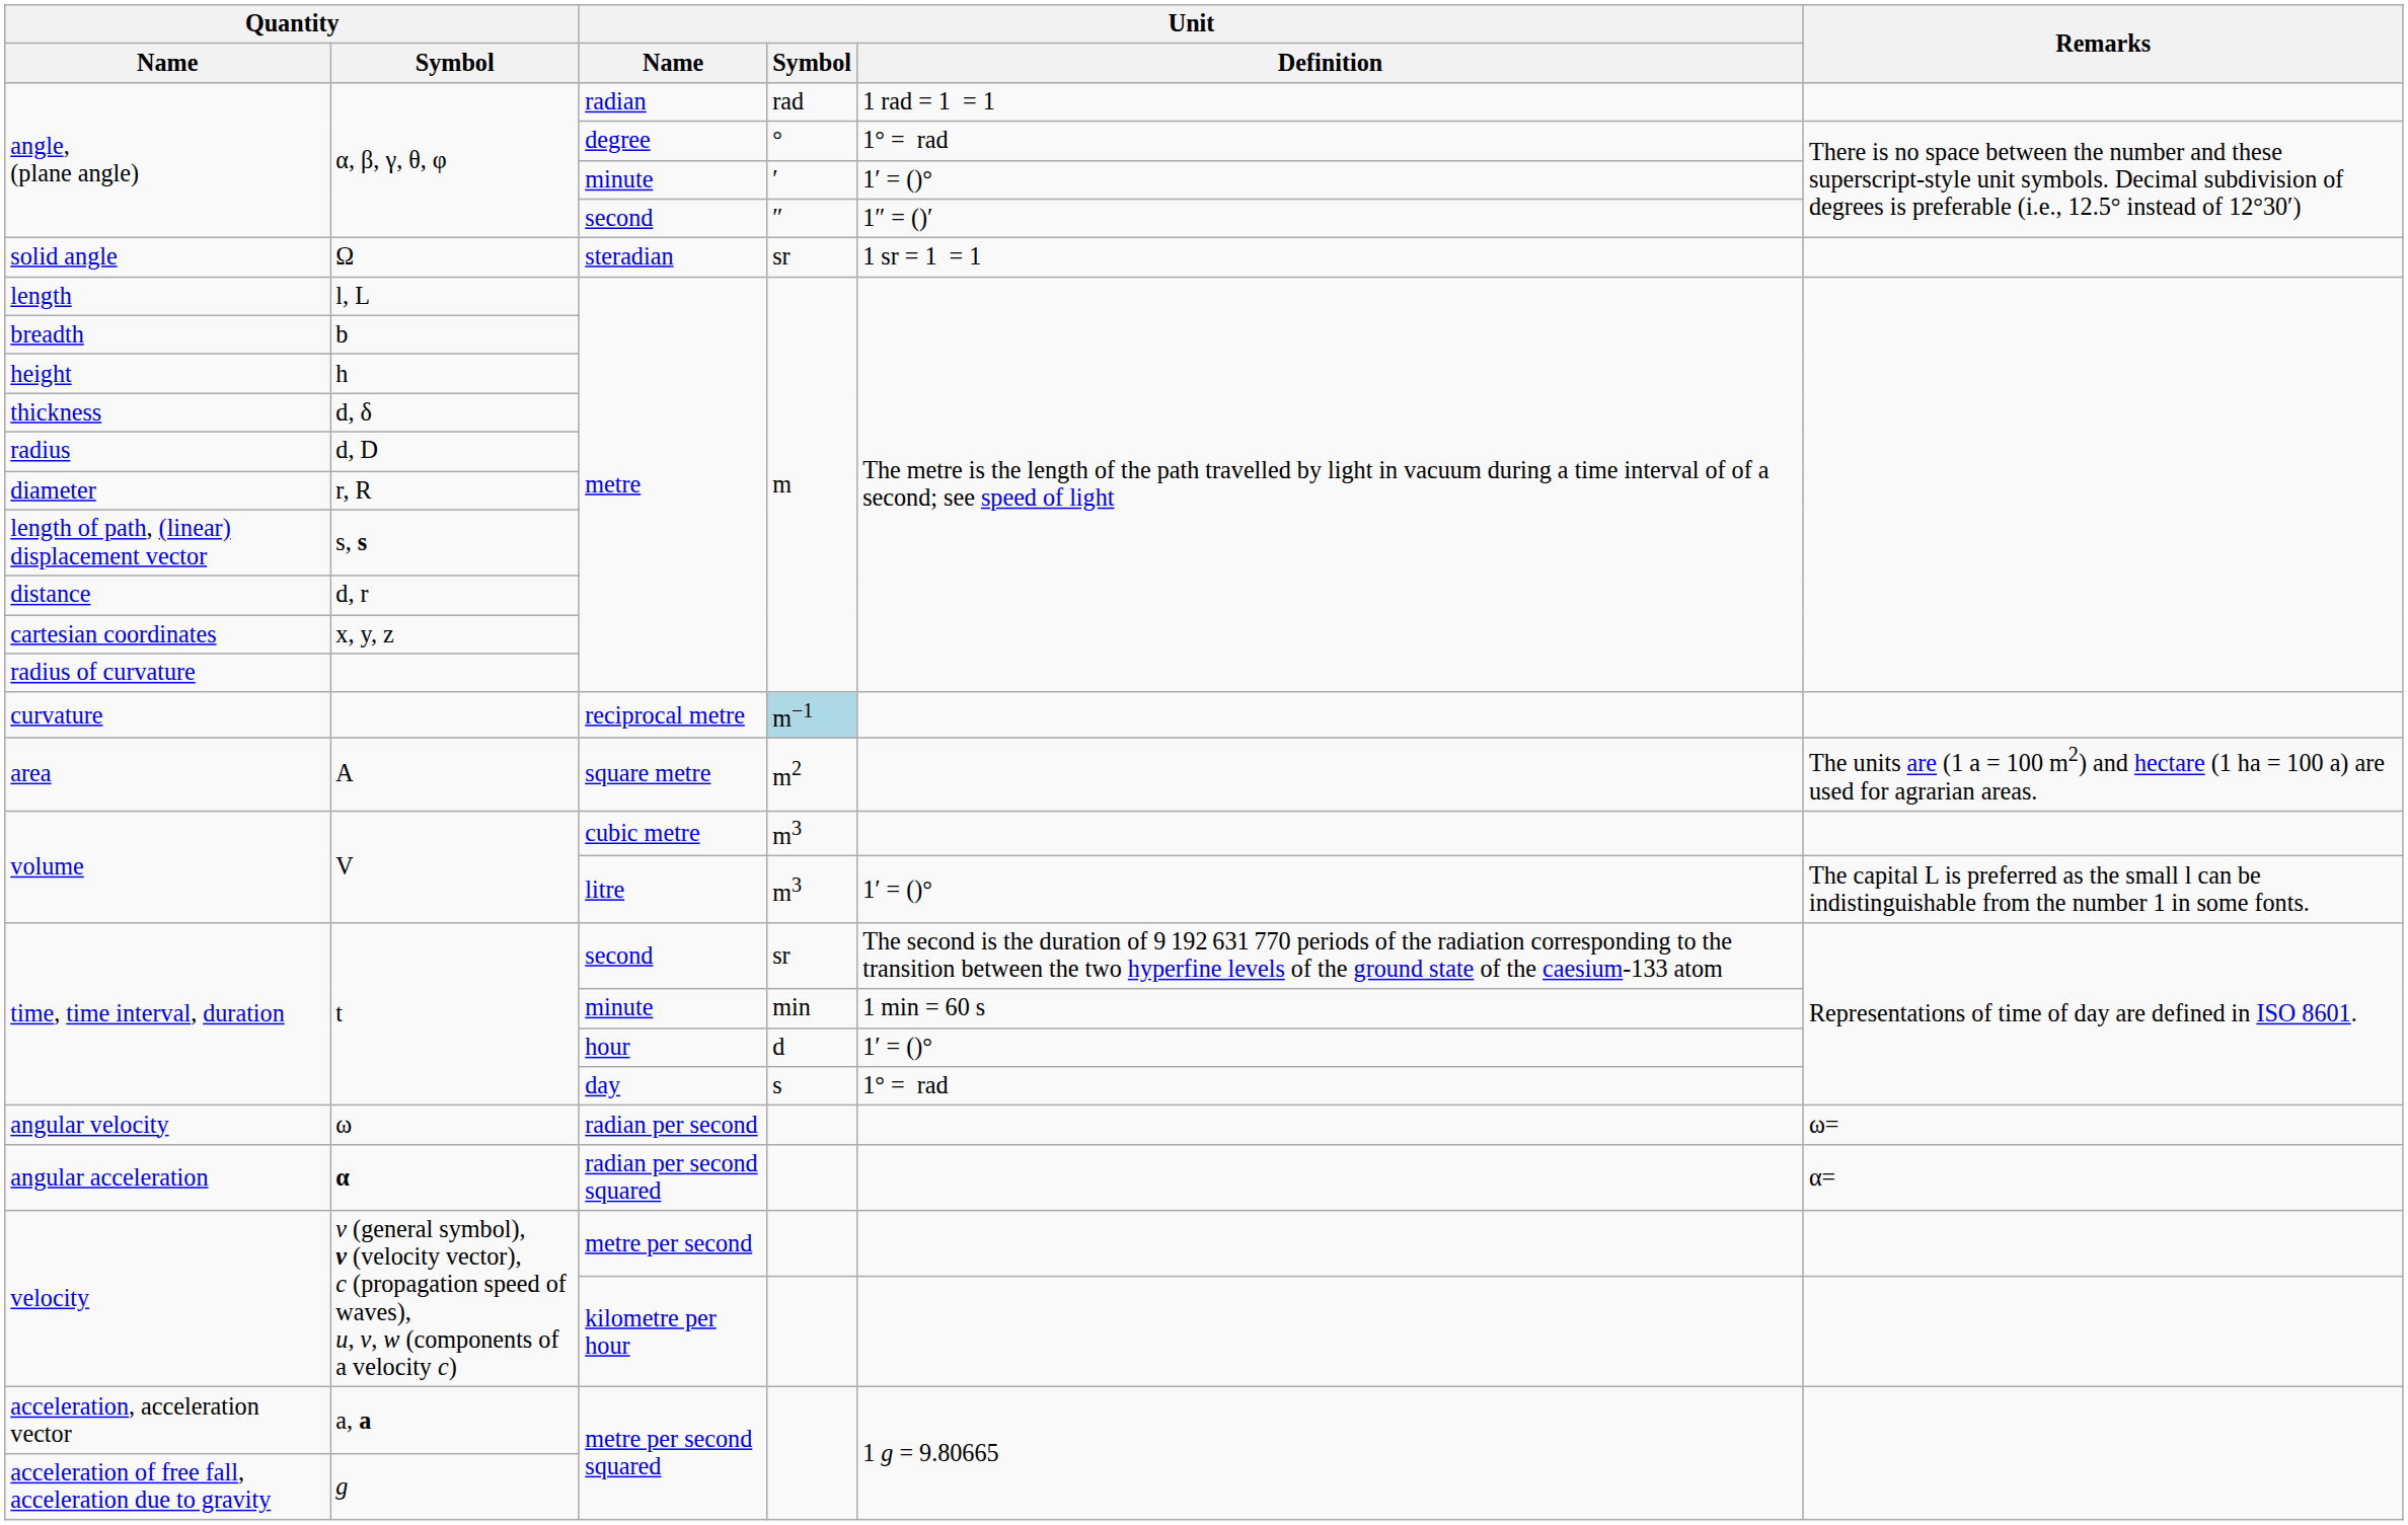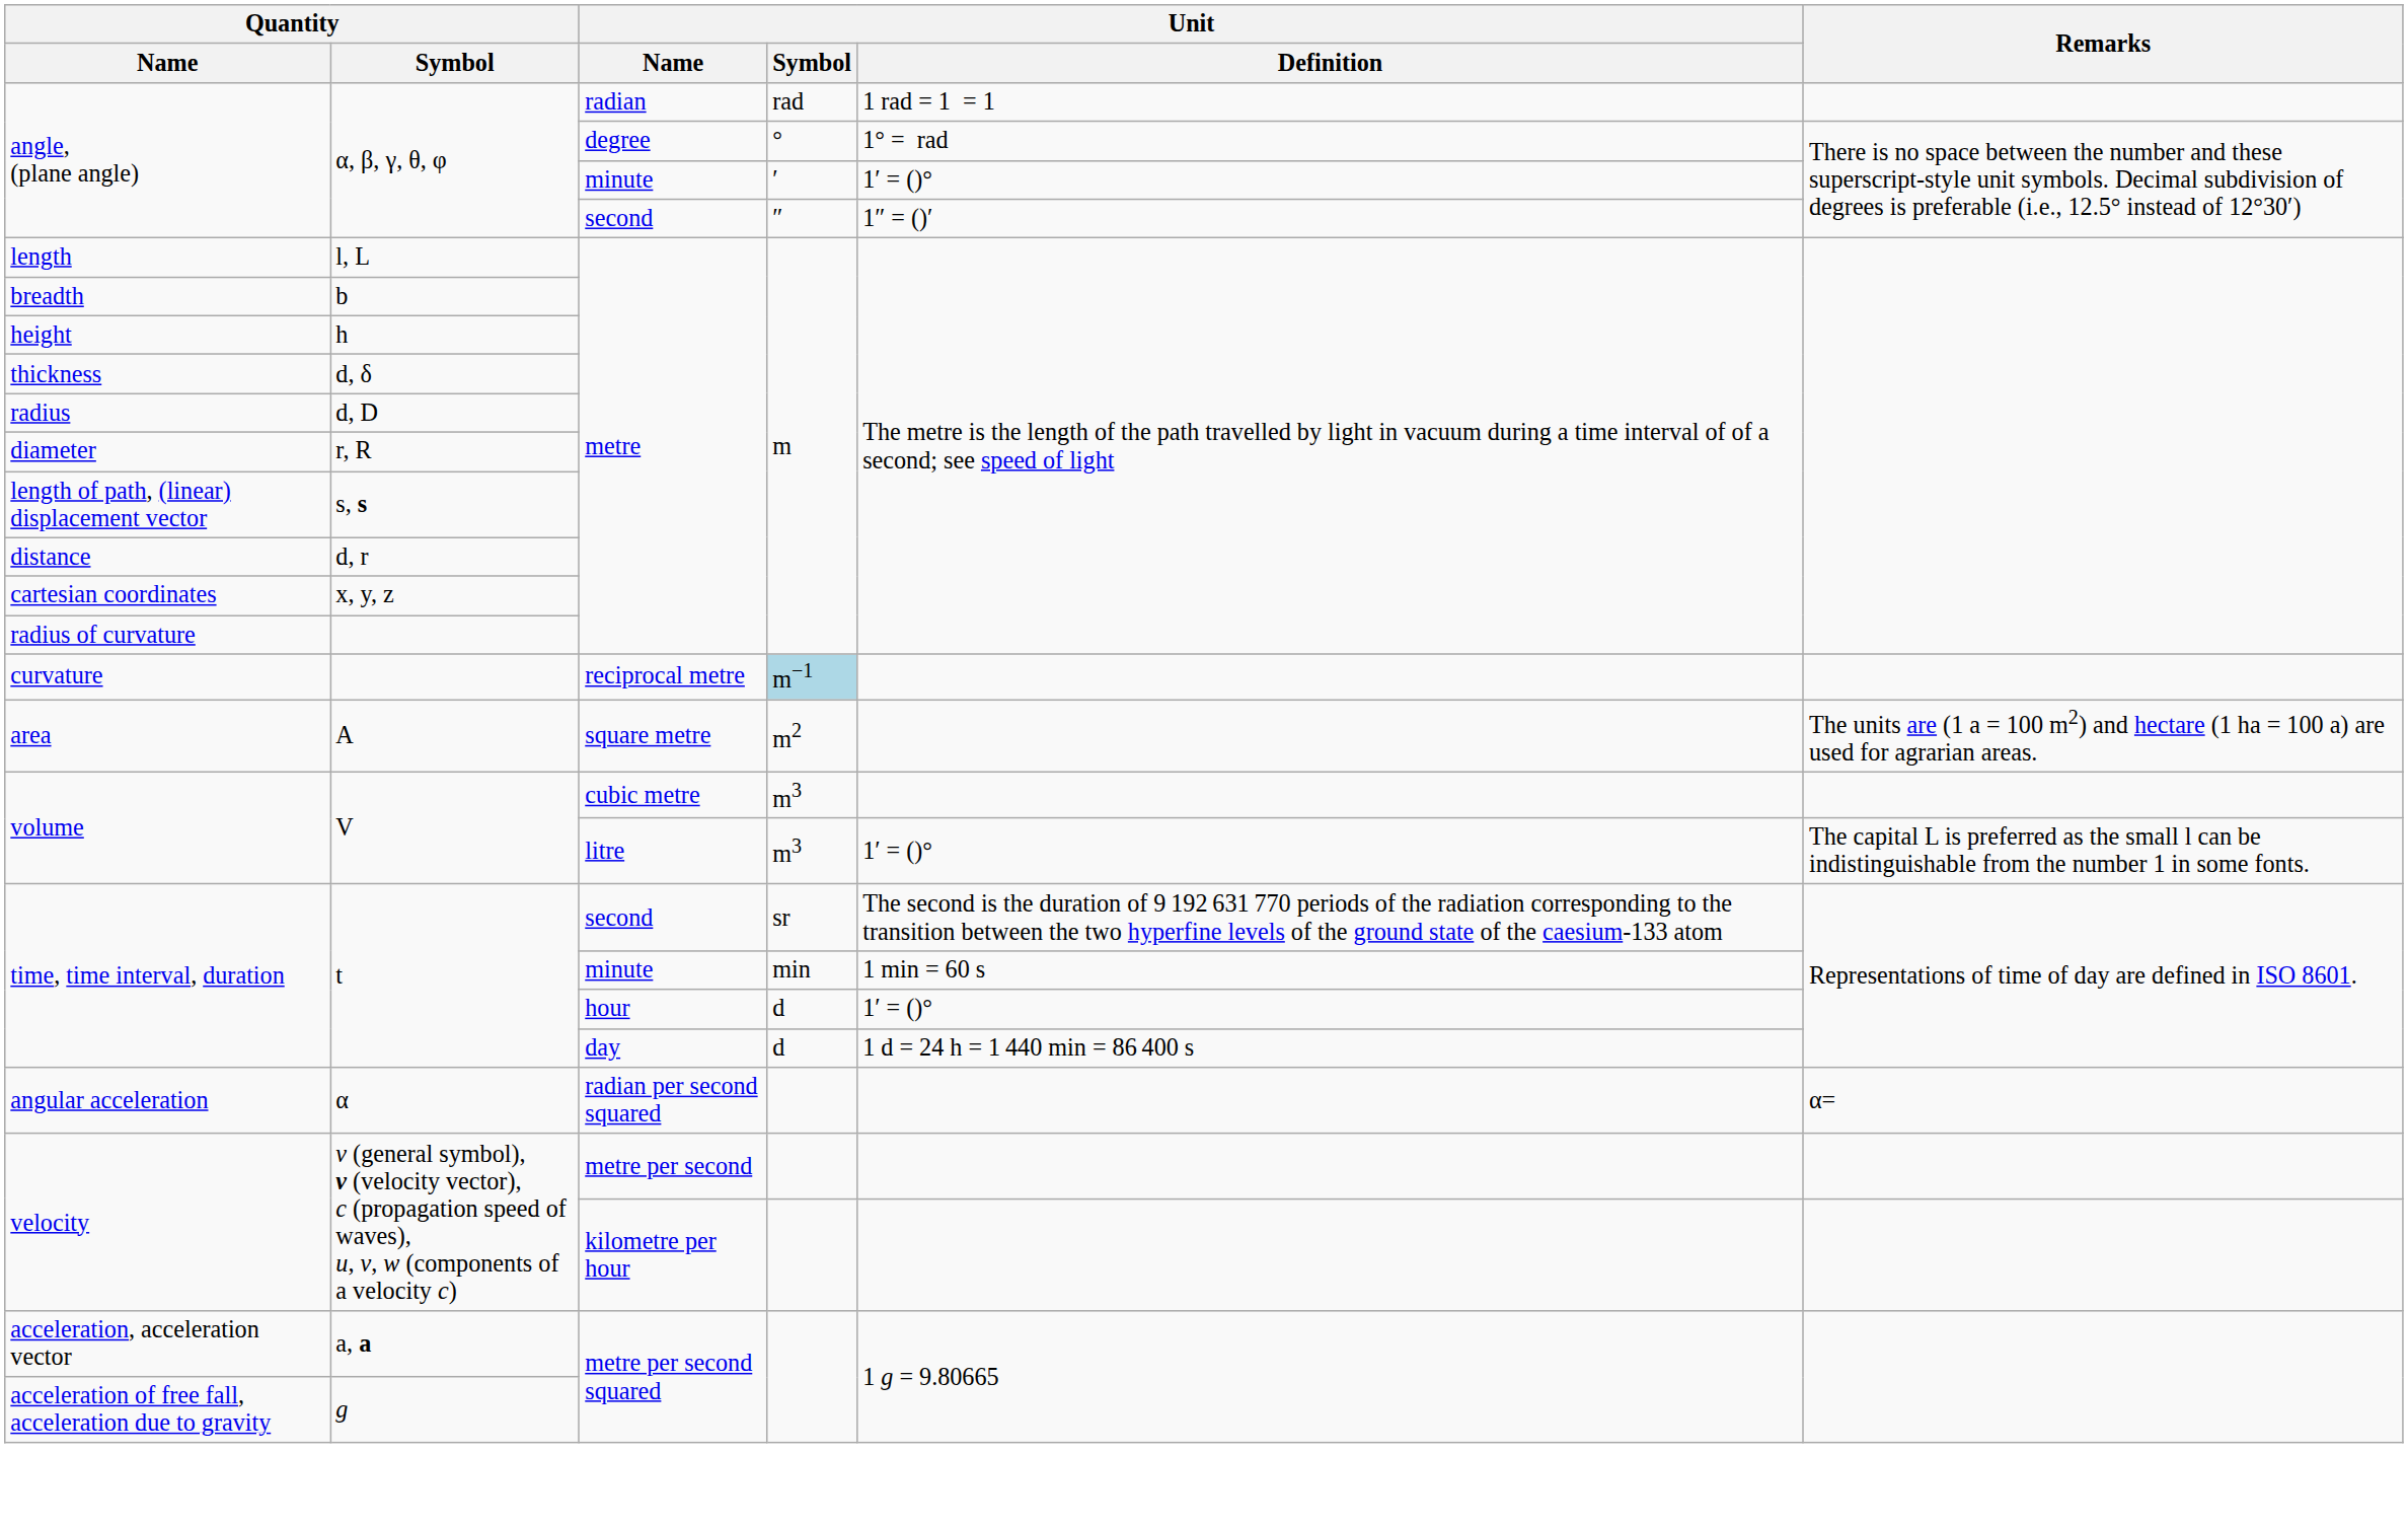- row: solid angle | Ω | steradian | sr | 1 sr = 1 = 1
time, time interval, duration / day | Unit / Symbol: s -> d
time, time interval, duration / day | Unit / Definition: 1° = rad -> 1 d = 24 h = 1 440 min = 86 400 s
- row: angular velocity | ω | radian per second | ω=
angular acceleration | Quantity / Symbol: bold -> normal
